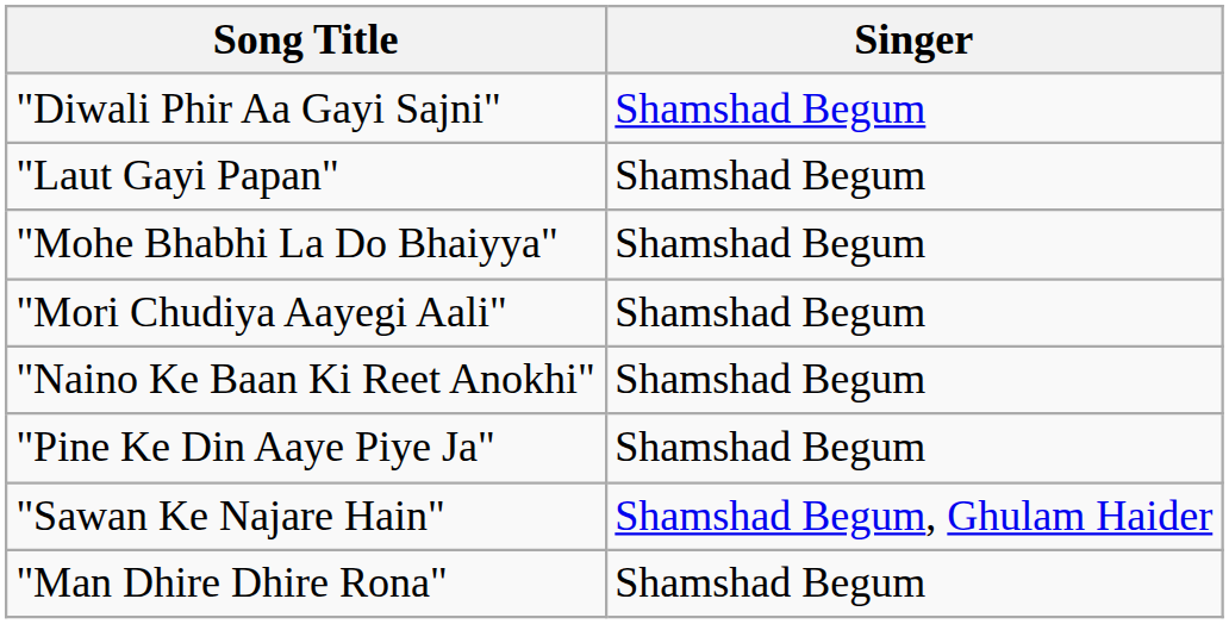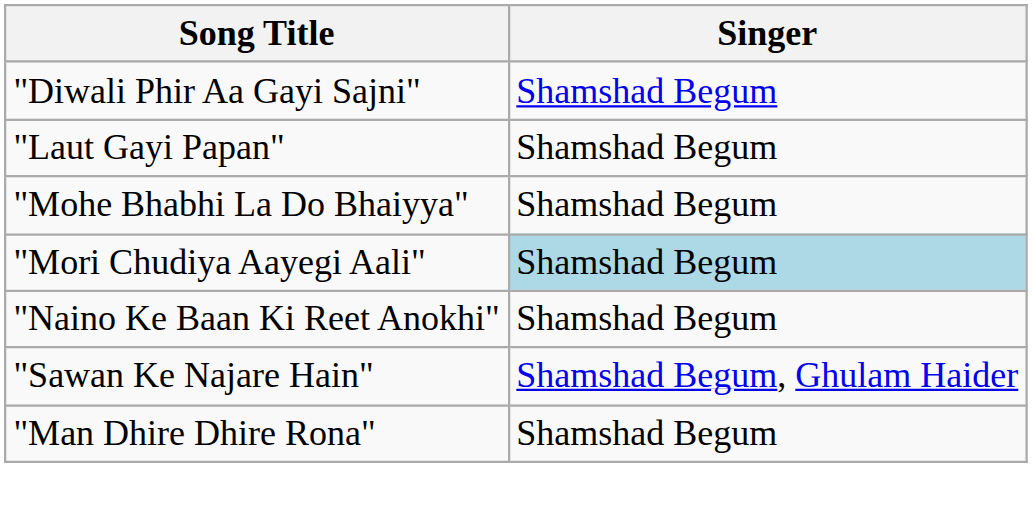"Mori Chudiya Aayegi Aali" | Singer: no background -> lightblue background
- row: "Pine Ke Din Aaye Piye Ja" | Shamshad Begum
